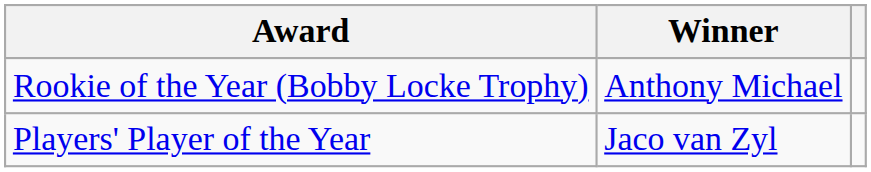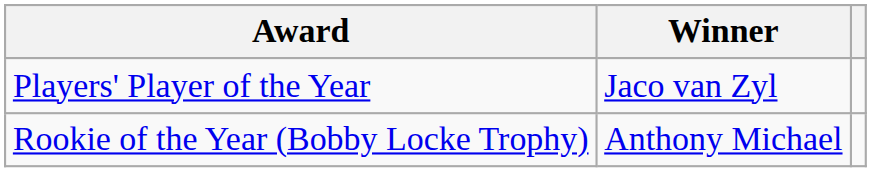rows swapped: Players' Player of the Year <-> Rookie of the Year (Bobby Locke Trophy)
